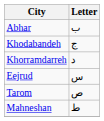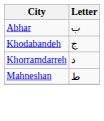- row: Eejrud | س
- row: Tarom | ص
